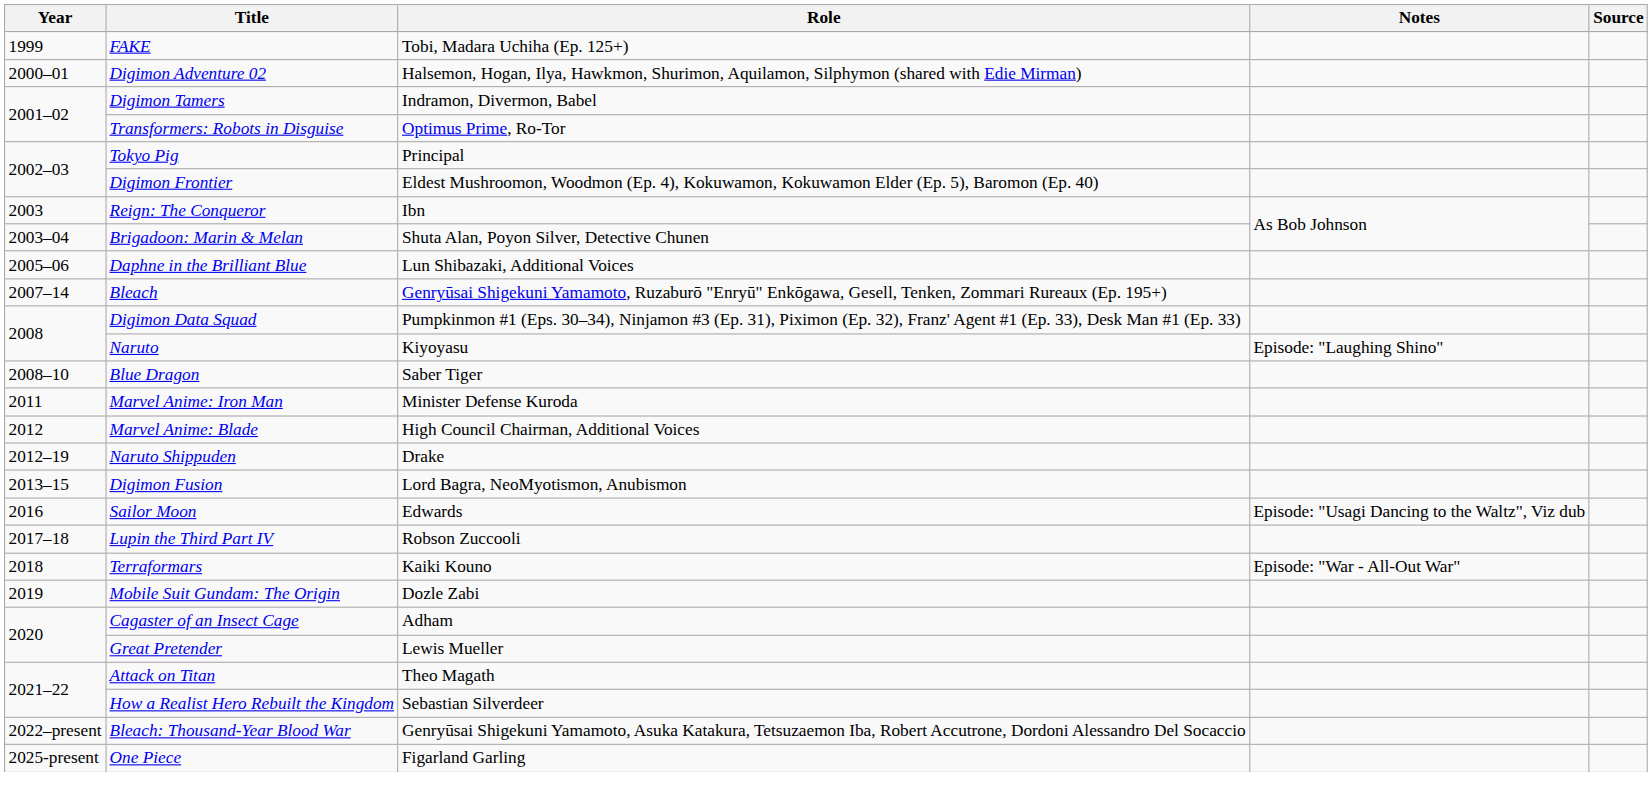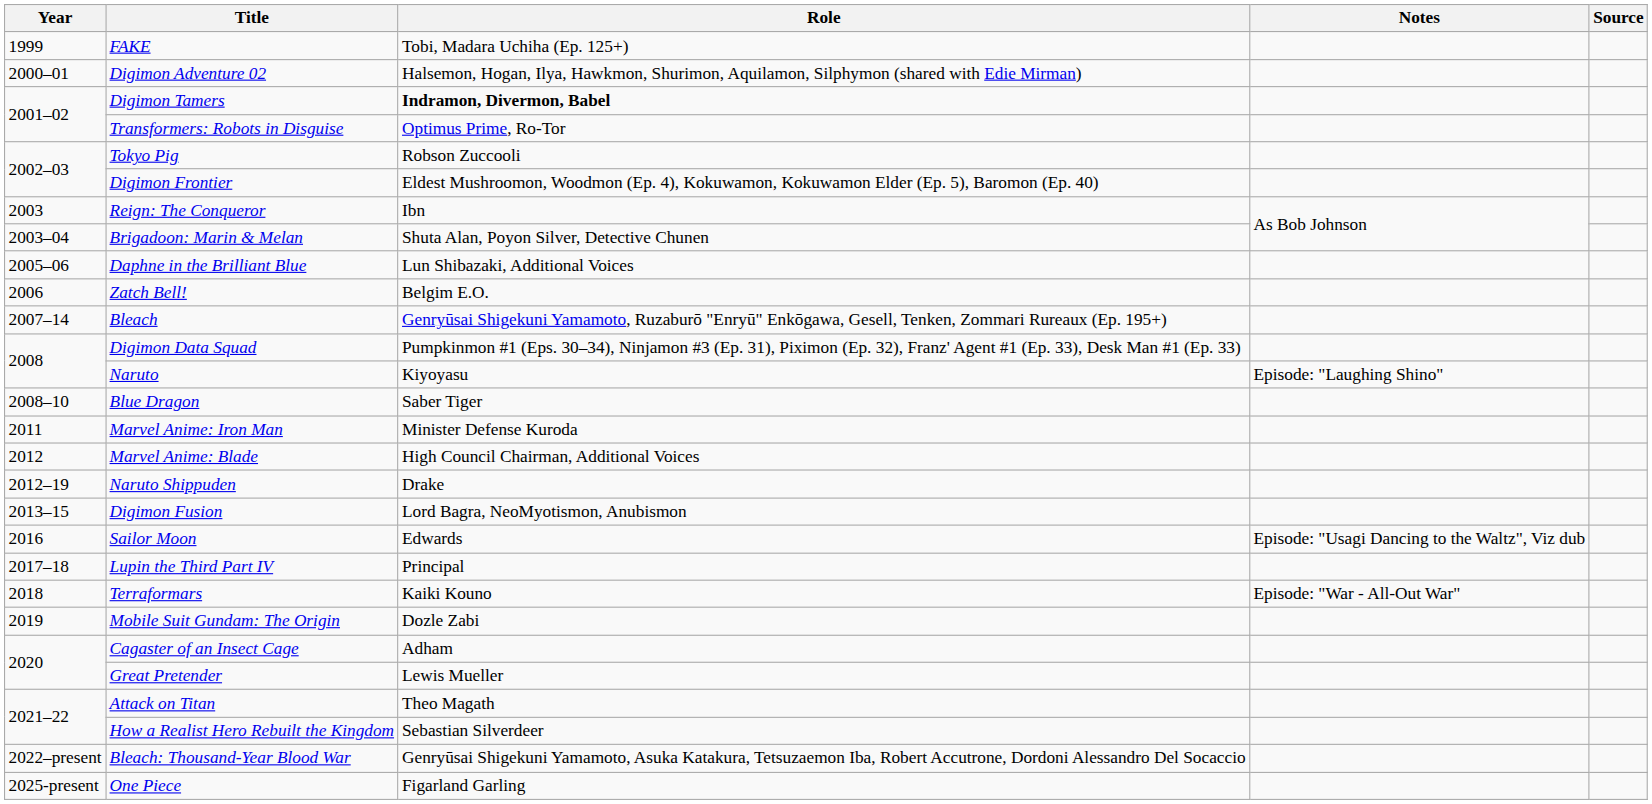Digimon Tamers | Role: normal -> bold
Tokyo Pig | Role: Principal -> Robson Zuccooli
+ row: 2006 | Zatch Bell! | Belgim E.O.
Lupin the Third Part IV | Role: Robson Zuccooli -> Principal
